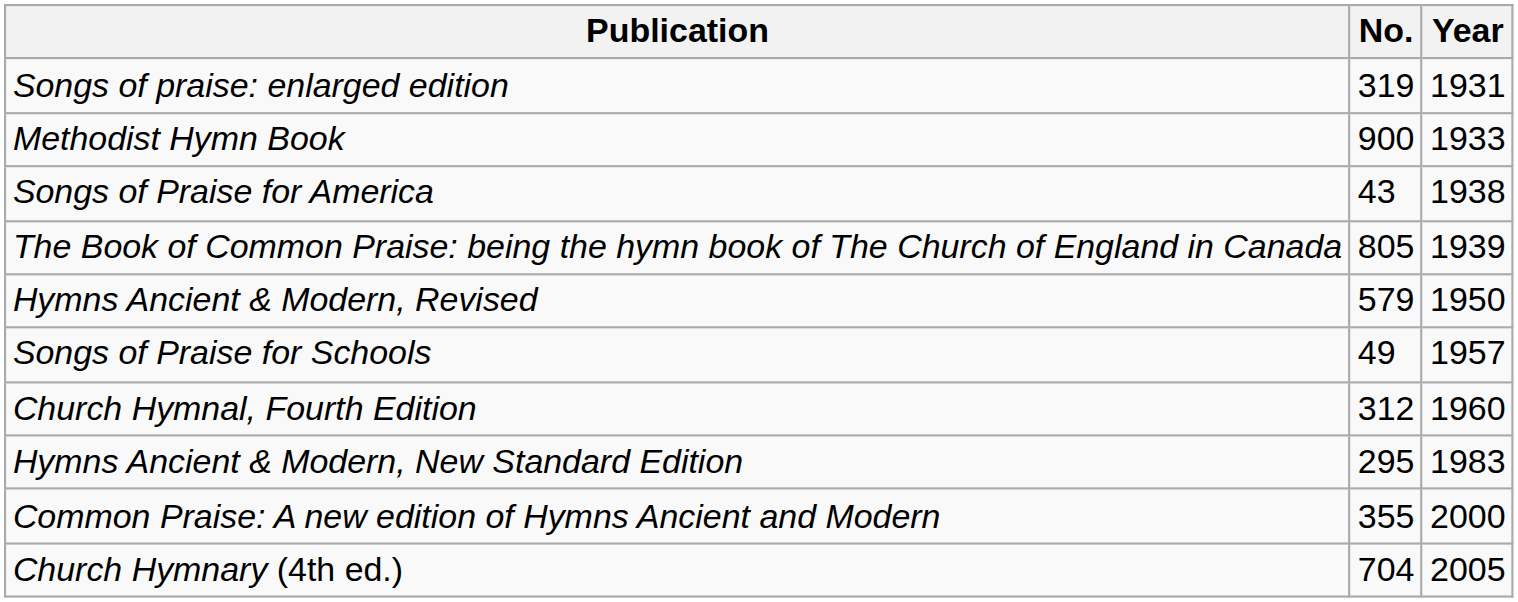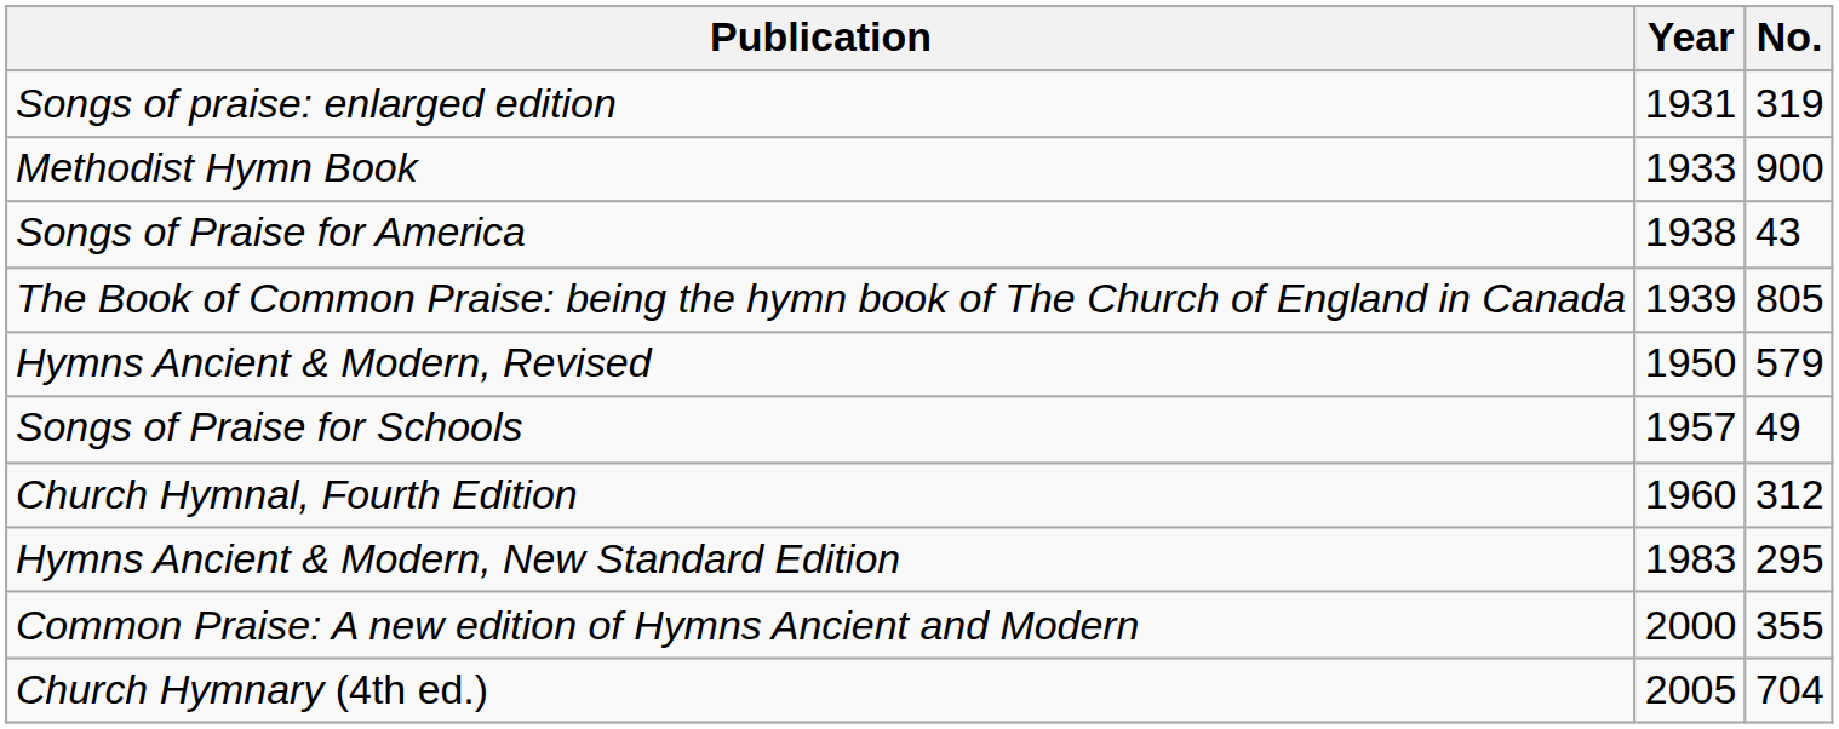columns swapped: Year <-> No.
